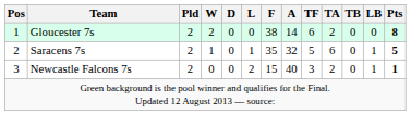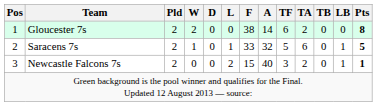Saracens 7s | F: 35 -> 33
